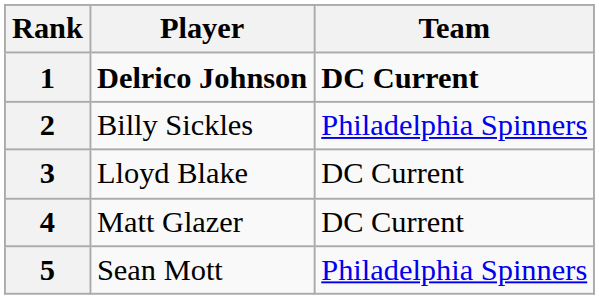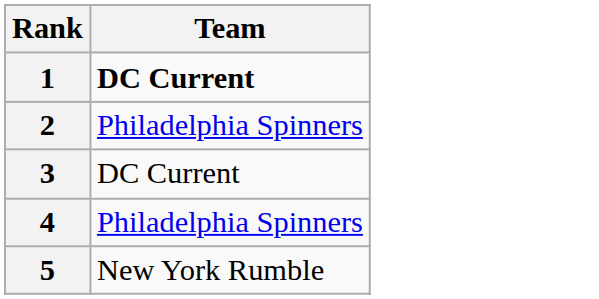- column: Player | Delrico Johnson | Billy Sickles | Lloyd Blake | Matt Glazer | Sean Mott
4 | Team: DC Current -> Philadelphia Spinners
5 | Team: Philadelphia Spinners -> New York Rumble
